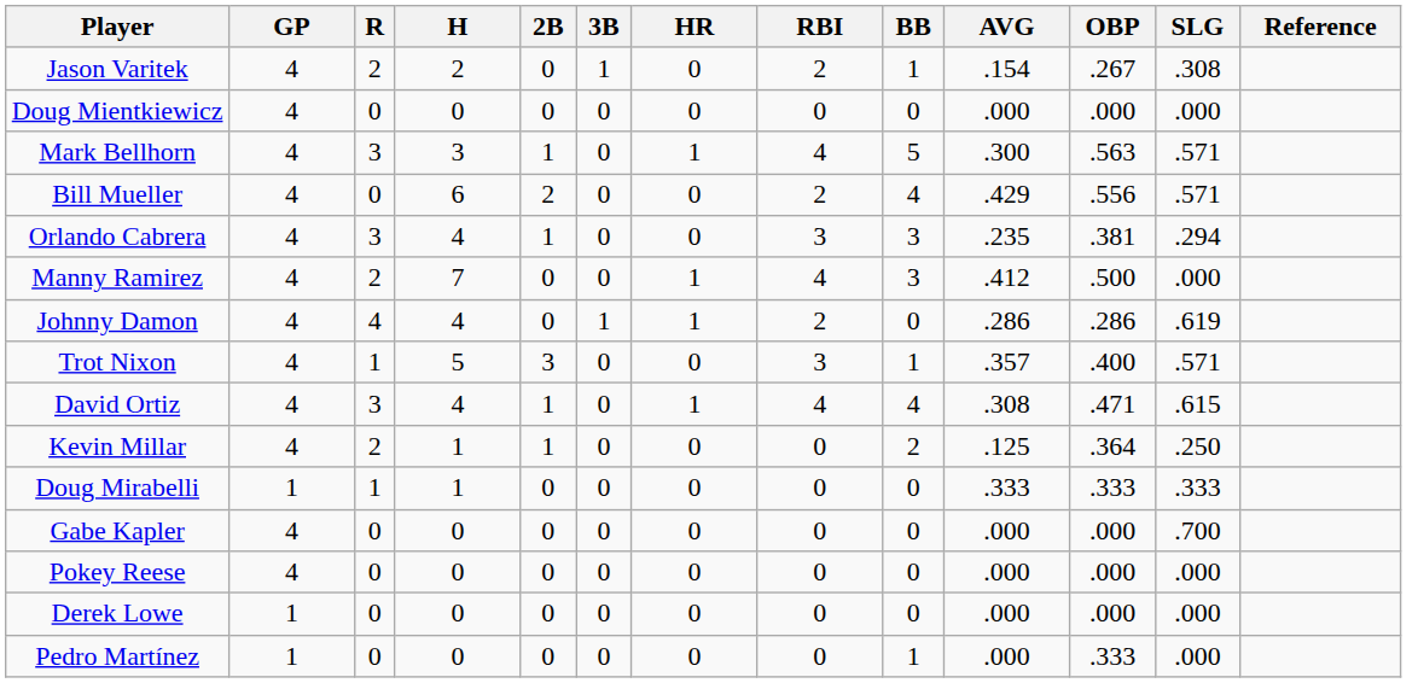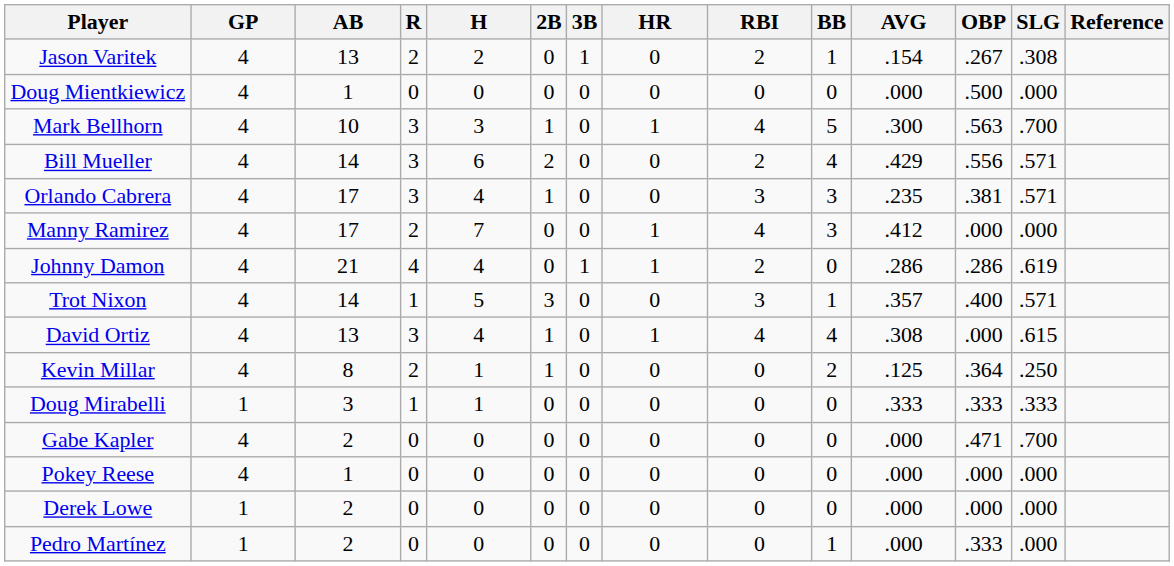+ column: AB | 13 | 1 | 10 | 14 | 17 | 17 | 21 | 14 | 13 | 8 | 3 | 2 | 1 | 2 | 2
Doug Mientkiewicz | OBP: .000 -> .500
Mark Bellhorn | SLG: .571 -> .700
Bill Mueller | R: 0 -> 3
Orlando Cabrera | SLG: .294 -> .571
Manny Ramirez | OBP: .500 -> .000
David Ortiz | OBP: .471 -> .000
Gabe Kapler | OBP: .000 -> .471
